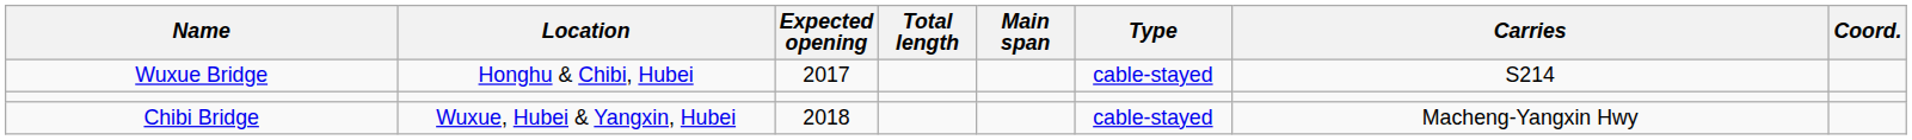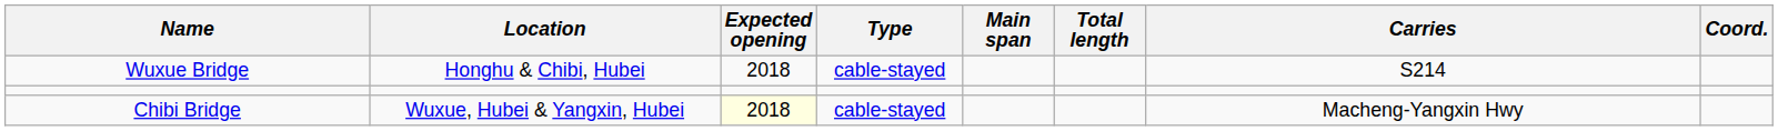columns swapped: Total length <-> Type
Wuxue Bridge | Expected opening: 2017 -> 2018
Chibi Bridge | Expected opening: no background -> lightyellow background
